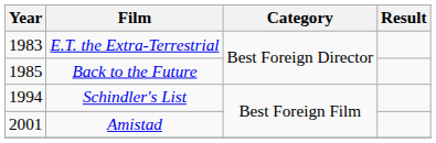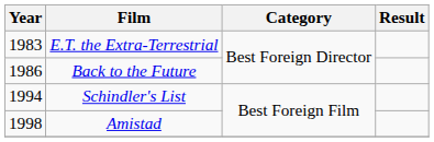Back to the Future | Year: 1985 -> 1986
Amistad | Year: 2001 -> 1998
